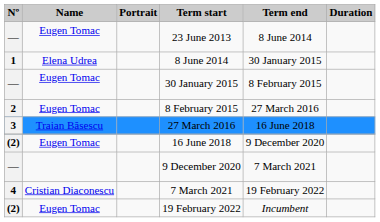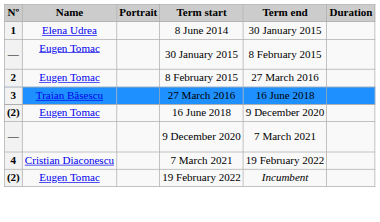- row: — | Eugen Tomac | 23 June 2013 | 8 June 2014
